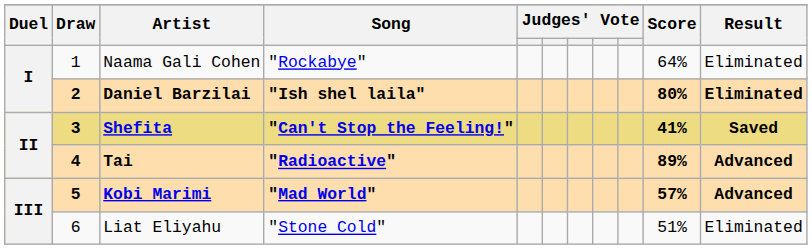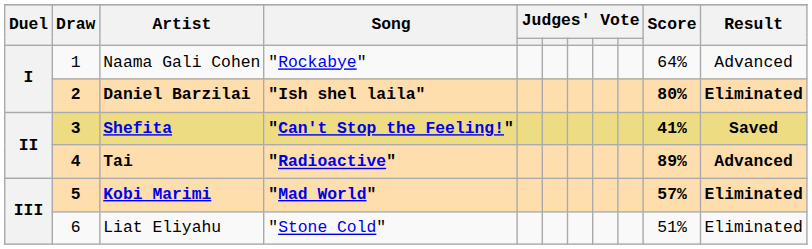Naama Gali Cohen | Result: Eliminated -> Advanced
Kobi Marimi | Result: Advanced -> Eliminated
